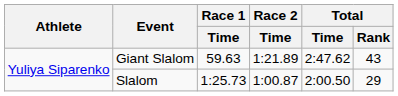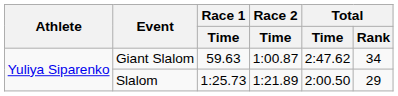Giant Slalom | Race 2 / Time: 1:21.89 -> 1:00.87
Giant Slalom | Total / Rank: 43 -> 34
Slalom | Race 2 / Time: 1:00.87 -> 1:21.89
